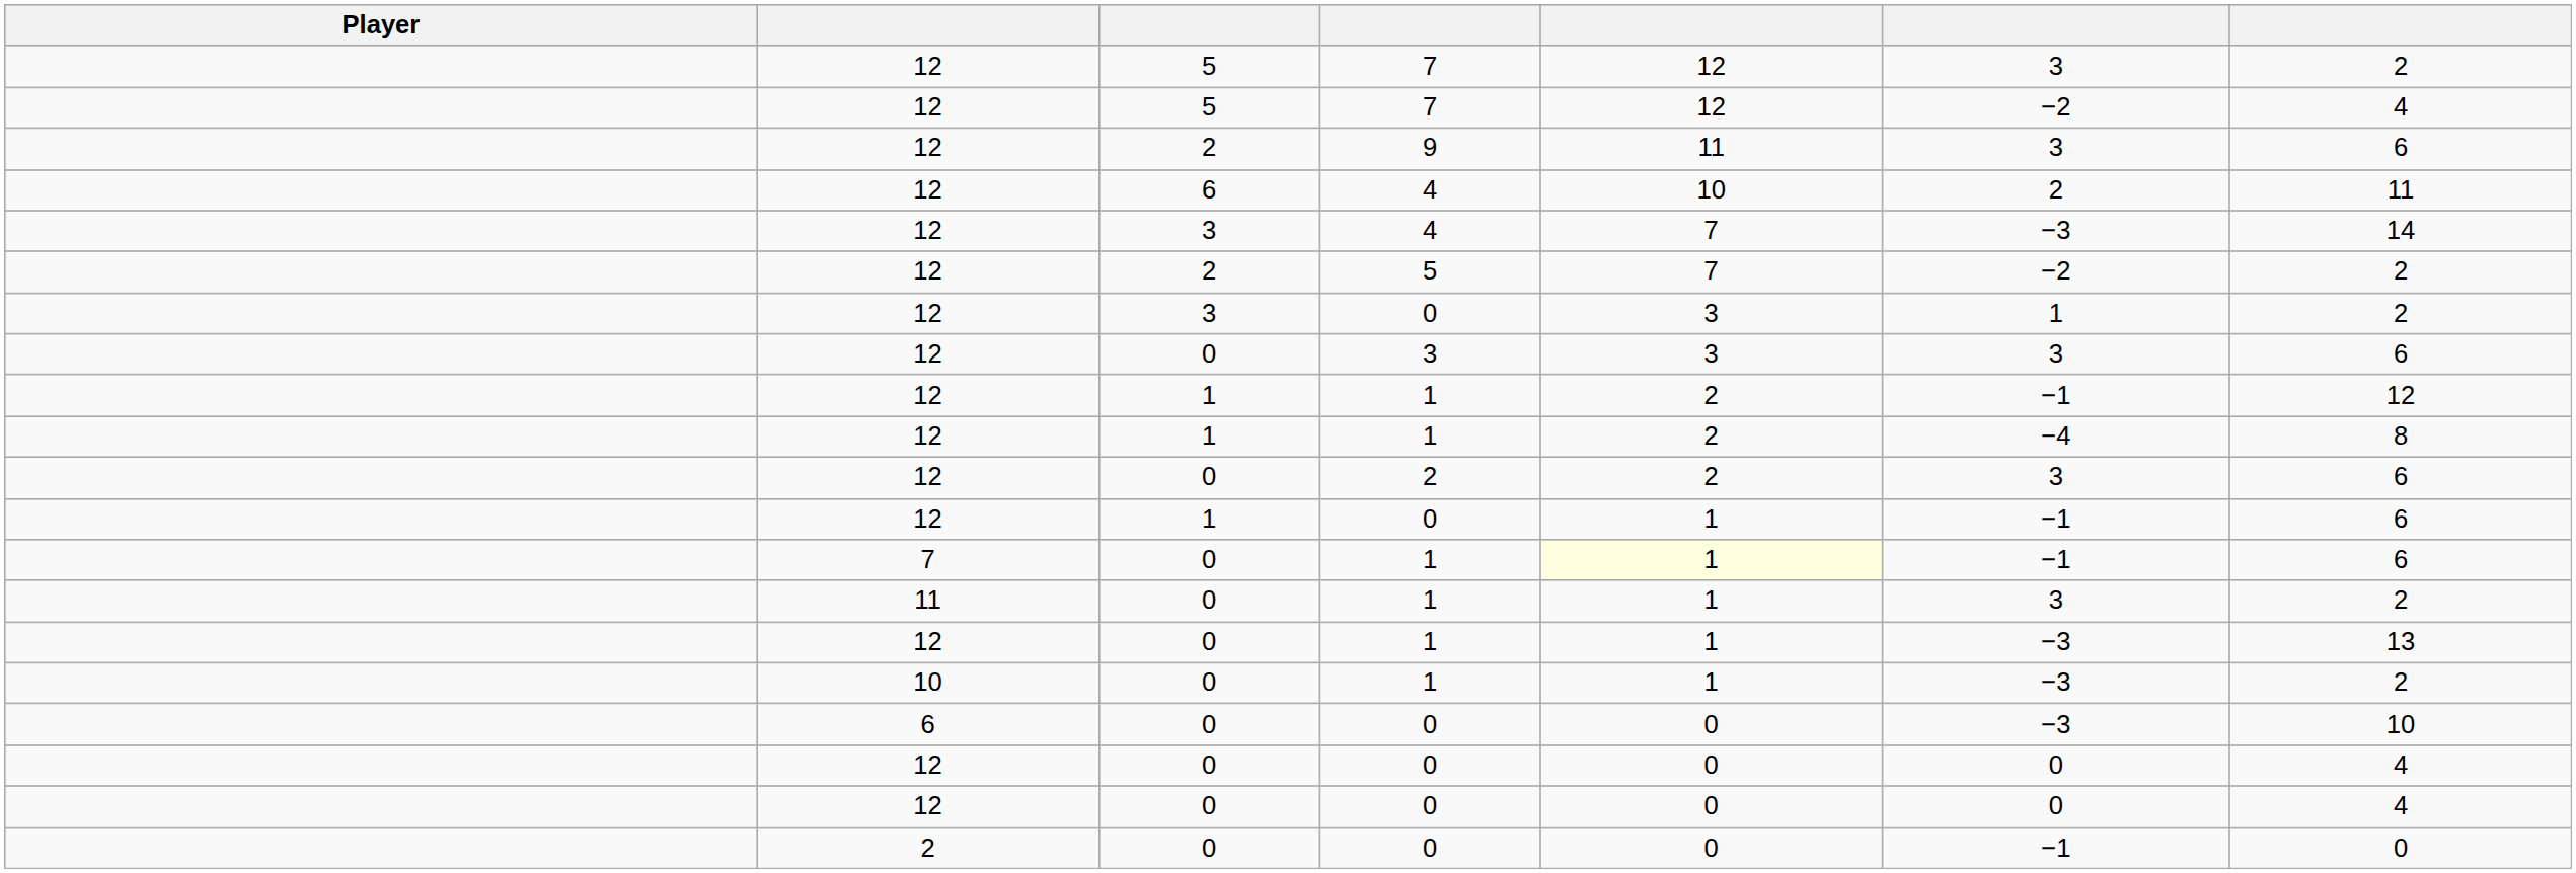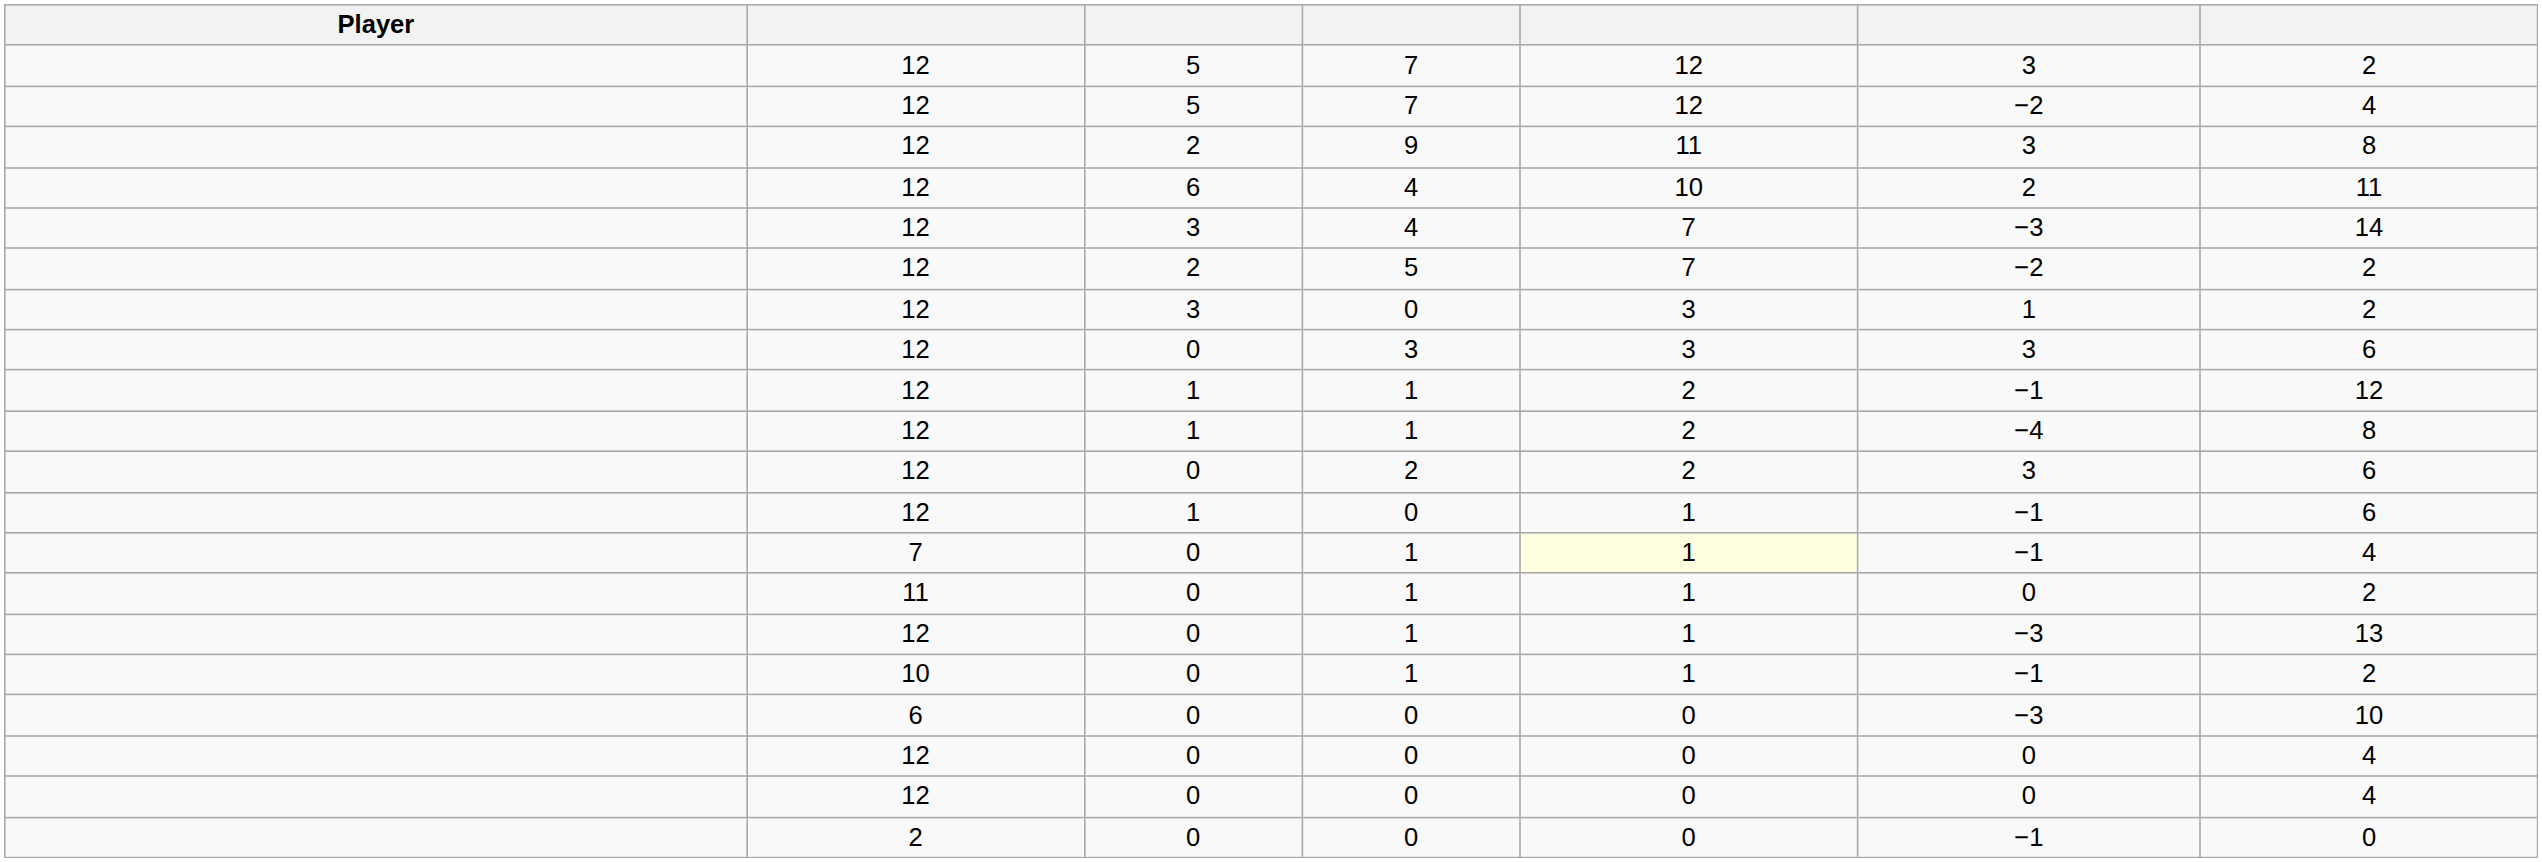9 | column 7: 6 -> 8
7 / 1 | column 7: 6 -> 4
11 / 1 | column 6: 3 -> 0
10 / 1 | column 6: −3 -> −1
